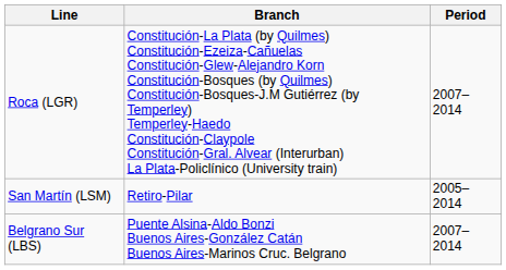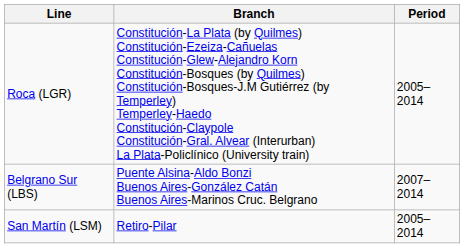Roca (LGR) | Period: 2007–2014 -> 2005–2014
rows swapped: San Martín (LSM) <-> Belgrano Sur (LBS)
